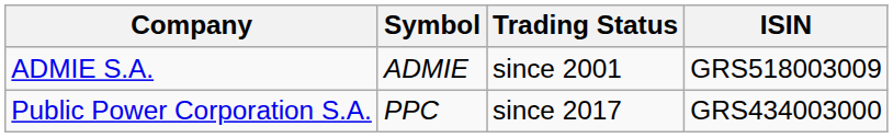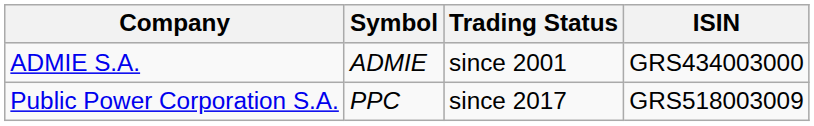ADMIE S.A. | ISIN: GRS518003009 -> GRS434003000
Public Power Corporation S.A. | ISIN: GRS434003000 -> GRS518003009
